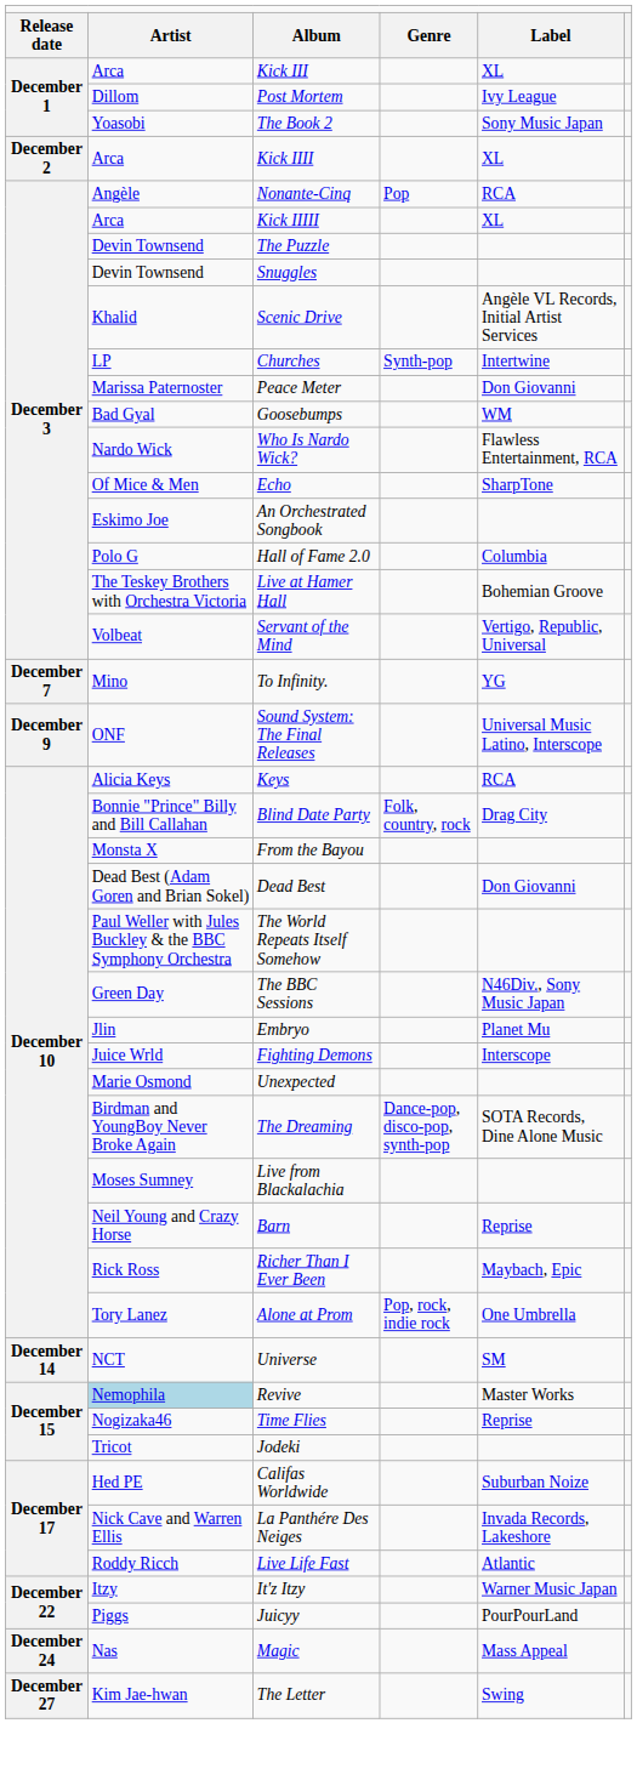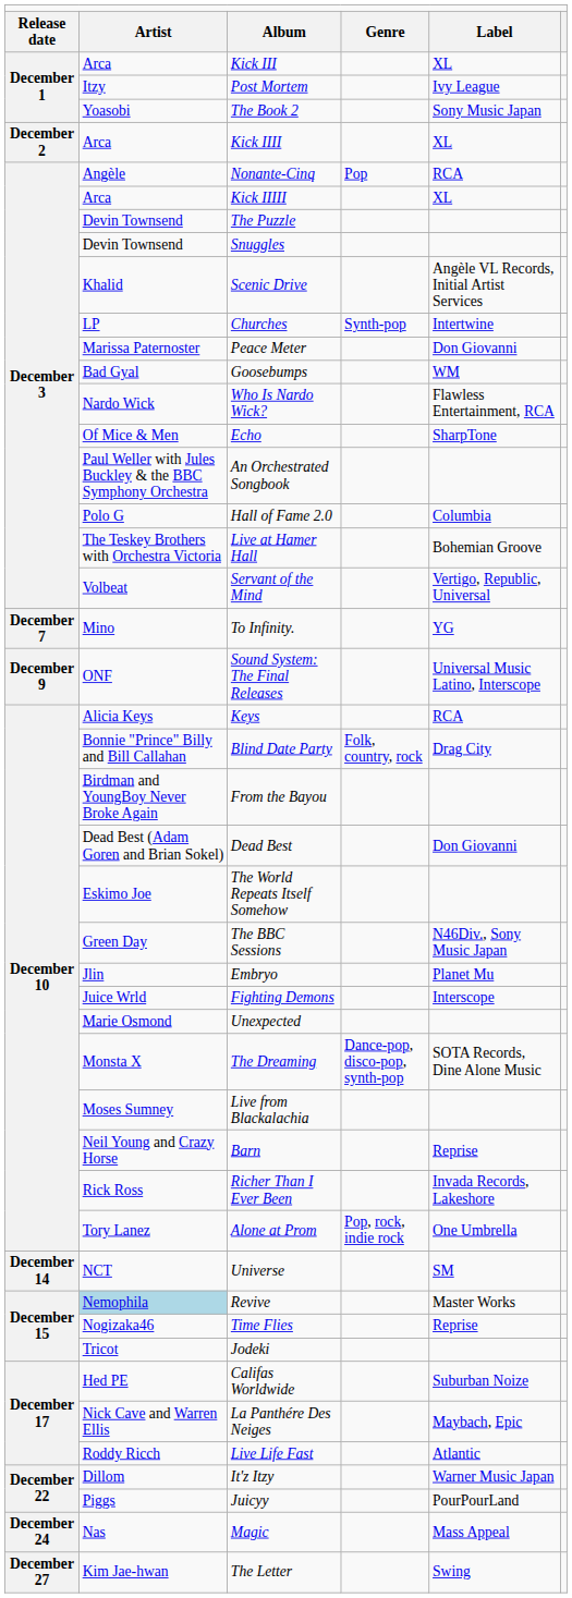Post Mortem | column 2: Dillom -> Itzy
An Orchestrated Songbook | column 2: Eskimo Joe -> Paul Weller with Jules Buckley & the BBC Symphony Orchestra
From the Bayou | column 2: Monsta X -> Birdman and YoungBoy Never Broke Again
The World Repeats Itself Somehow | column 2: Paul Weller with Jules Buckley & the BBC Symphony Orchestra -> Eskimo Joe
The Dreaming | column 2: Birdman and YoungBoy Never Broke Again -> Monsta X
Richer Than I Ever Been | column 5: Maybach, Epic -> Invada Records, Lakeshore
La Panthére Des Neiges | column 5: Invada Records, Lakeshore -> Maybach, Epic
It'z Itzy | column 2: Itzy -> Dillom
